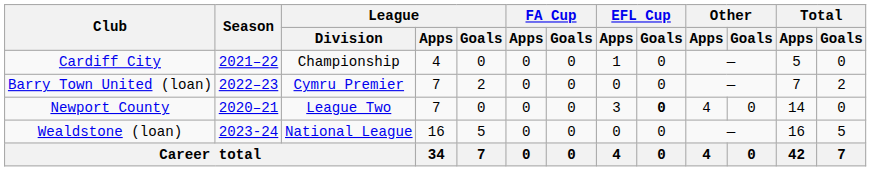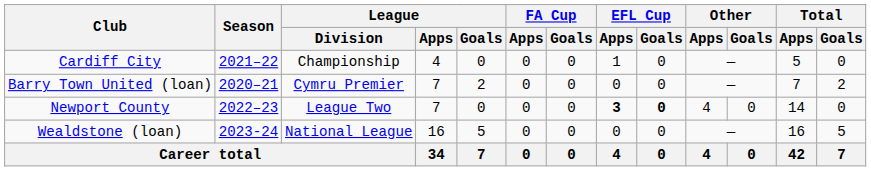Barry Town United (loan) | Season: 2022–23 -> 2020–21
Newport County | Season: 2020–21 -> 2022–23
Newport County | EFL Cup / Apps: normal -> bold
